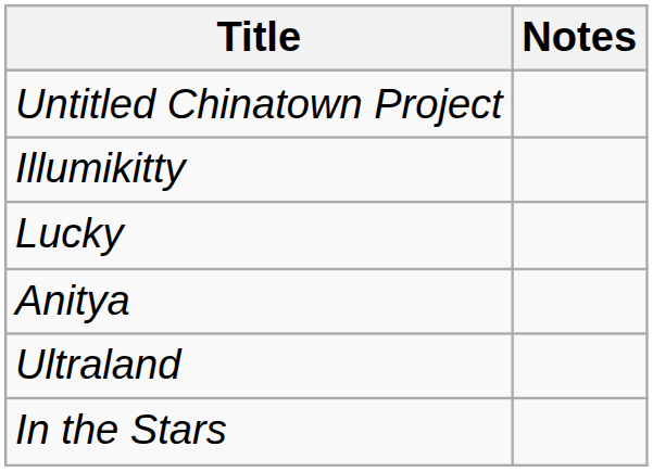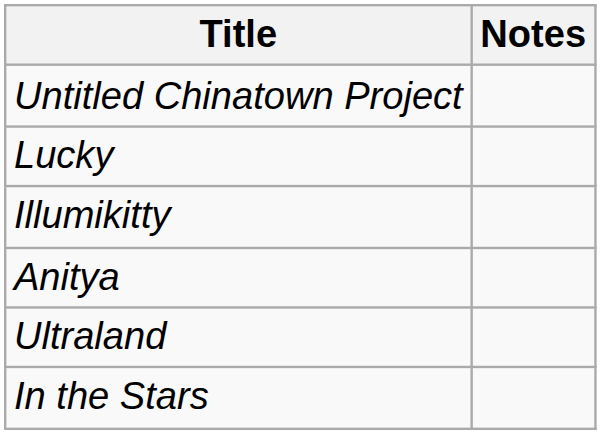rows swapped: Illumikitty <-> Lucky
